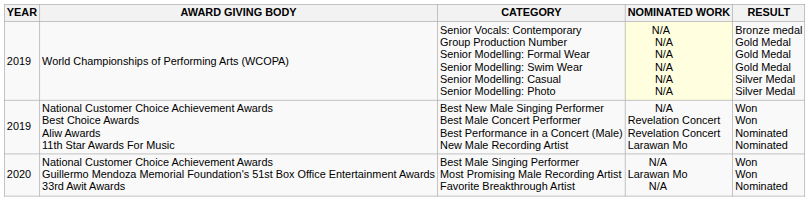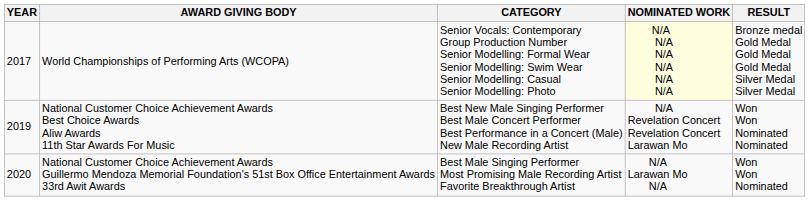World Championships of Performing Arts (WCOPA) | YEAR: 2019 -> 2017
